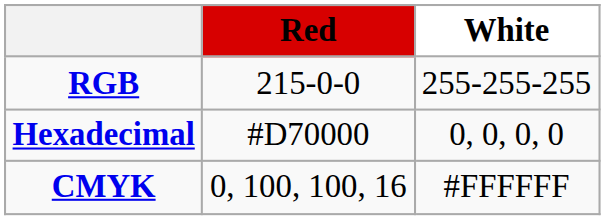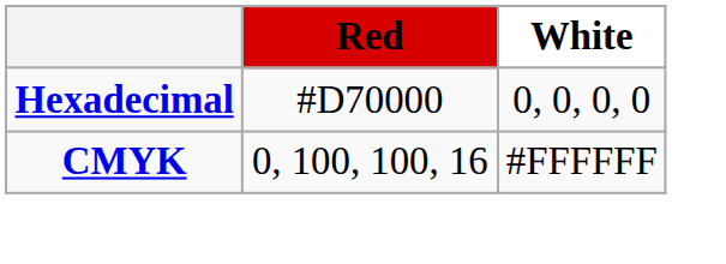- row: RGB | 215-0-0 | 255-255-255
